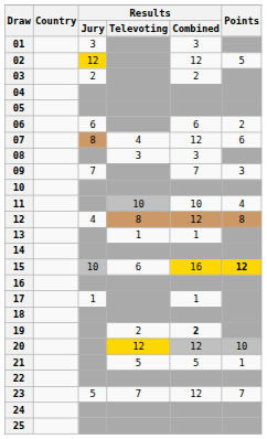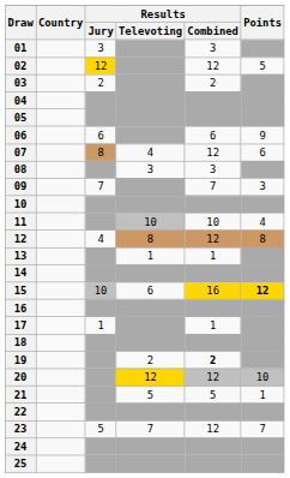06 | Points: 2 -> 9
